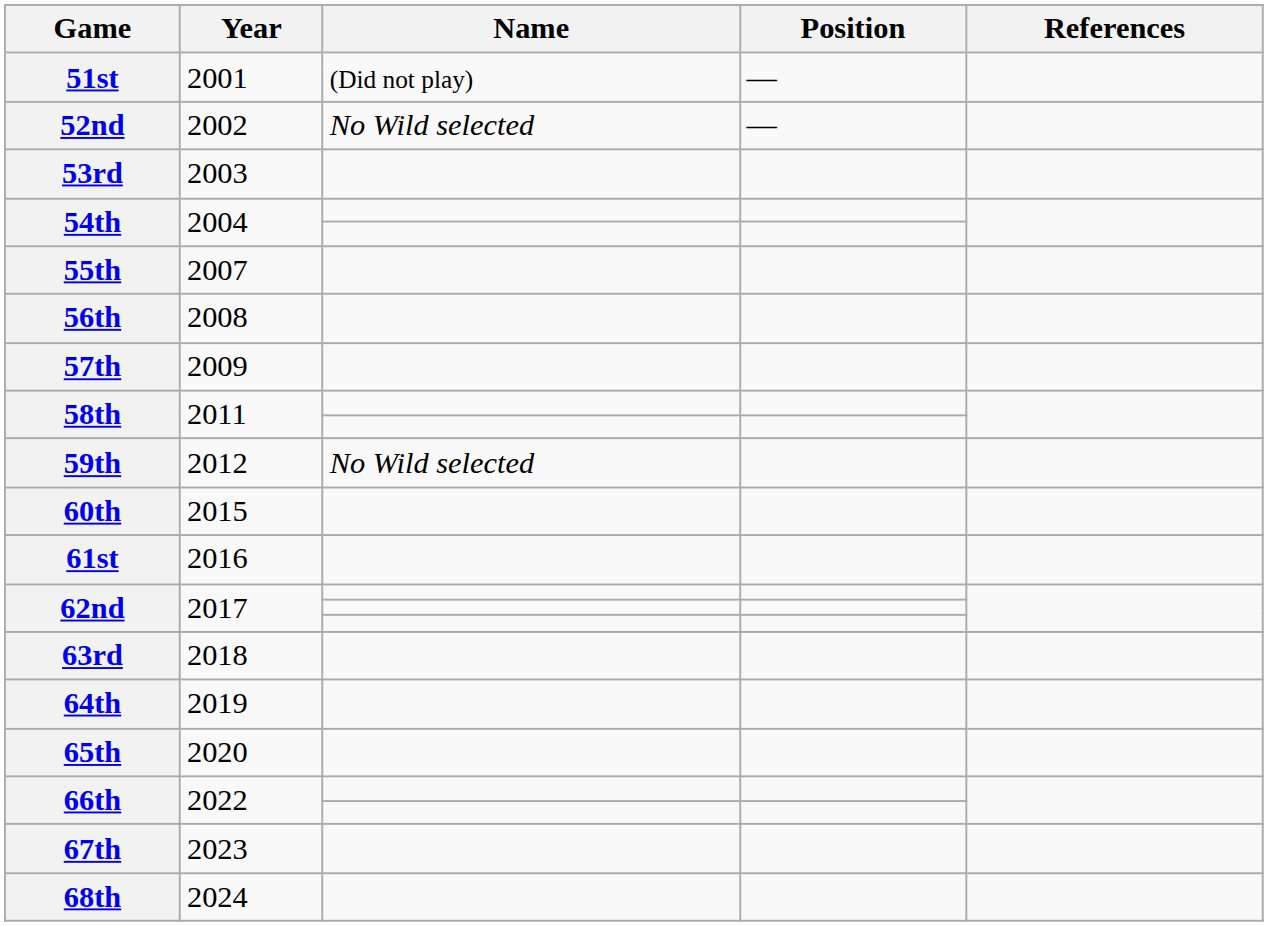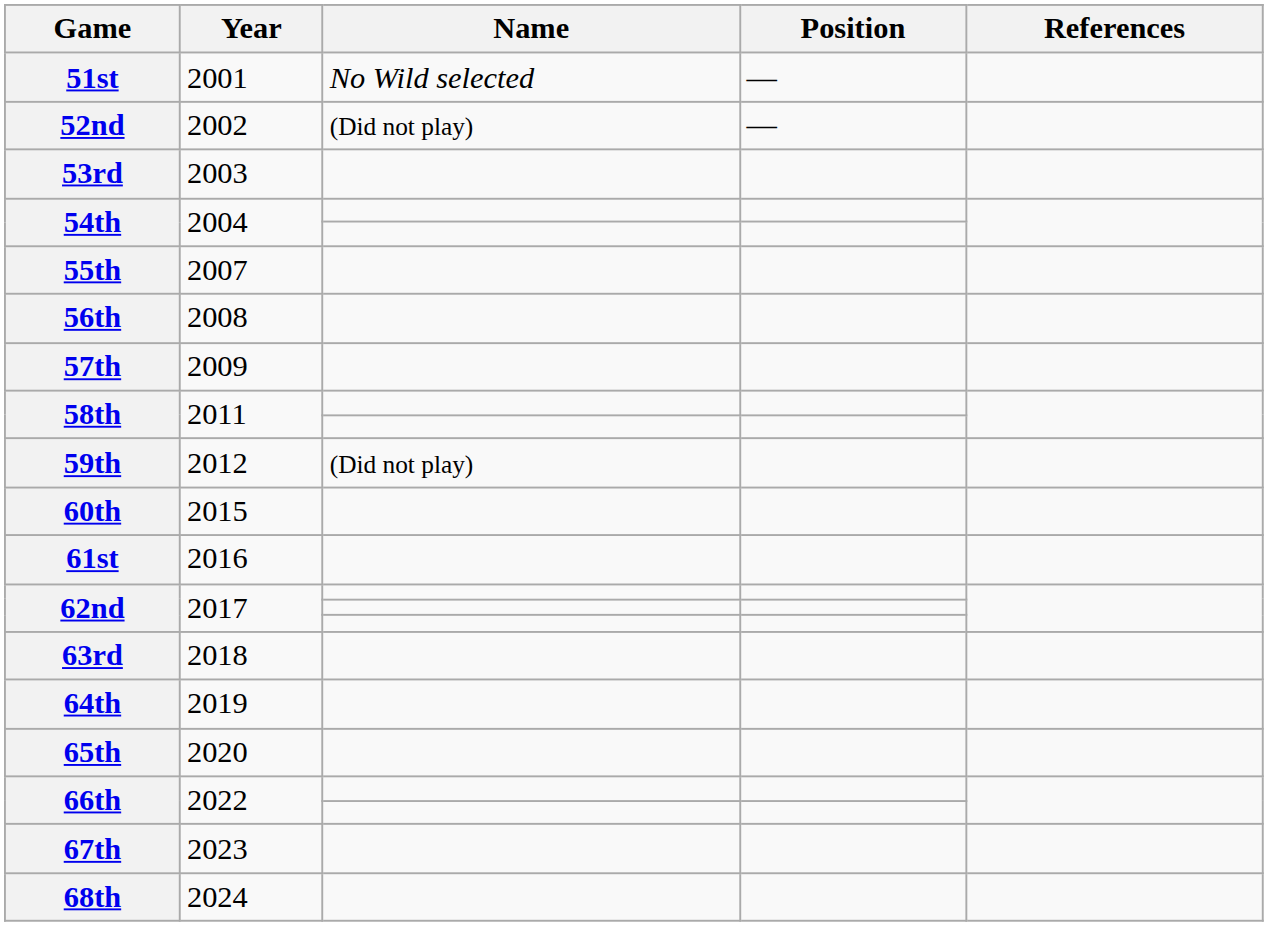51st | Name: (Did not play) -> No Wild selected
52nd | Name: No Wild selected -> (Did not play)
59th | Name: No Wild selected -> (Did not play)
